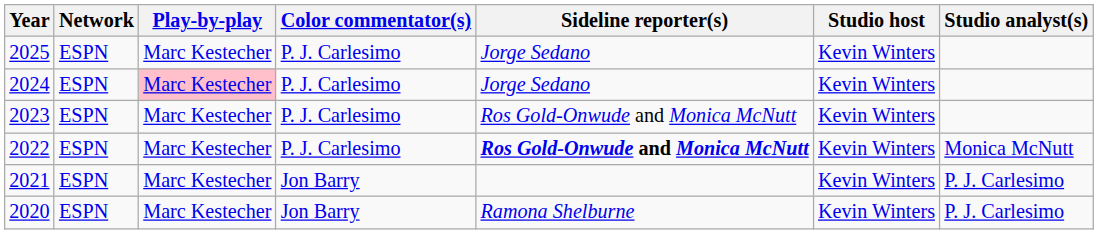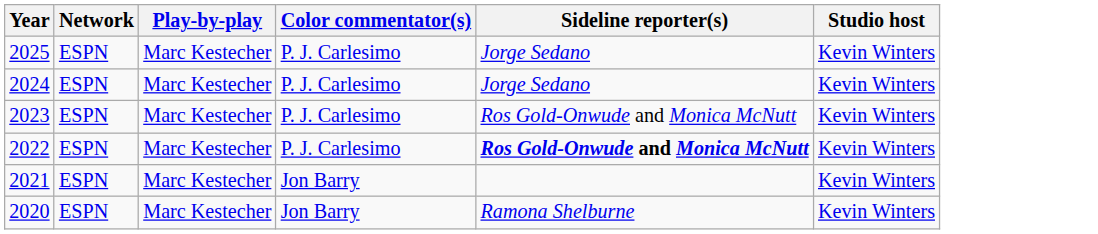- column: Studio analyst(s) | Monica McNutt | P. J. Carlesimo | P. J. Carlesimo
2024 | Play-by-play: pink background -> no background
